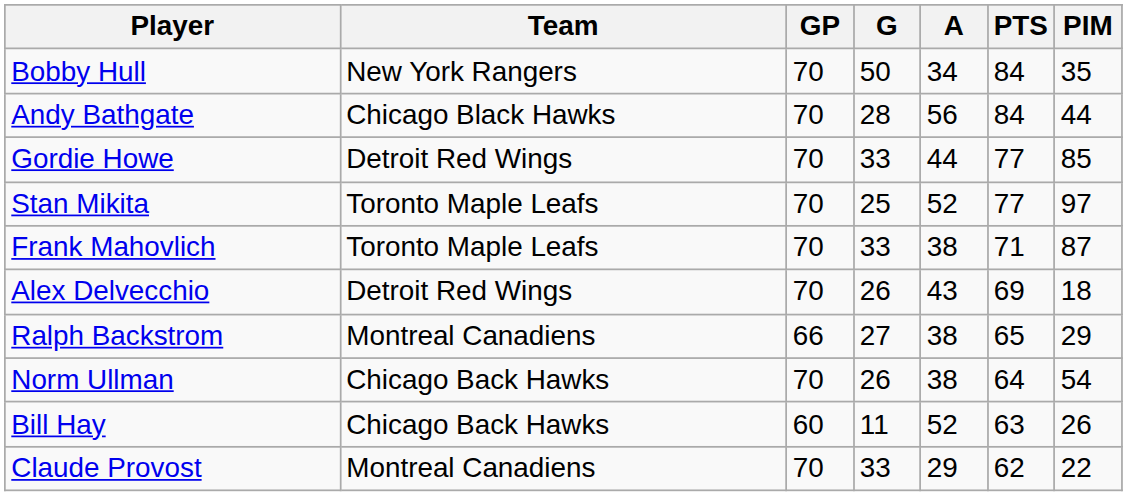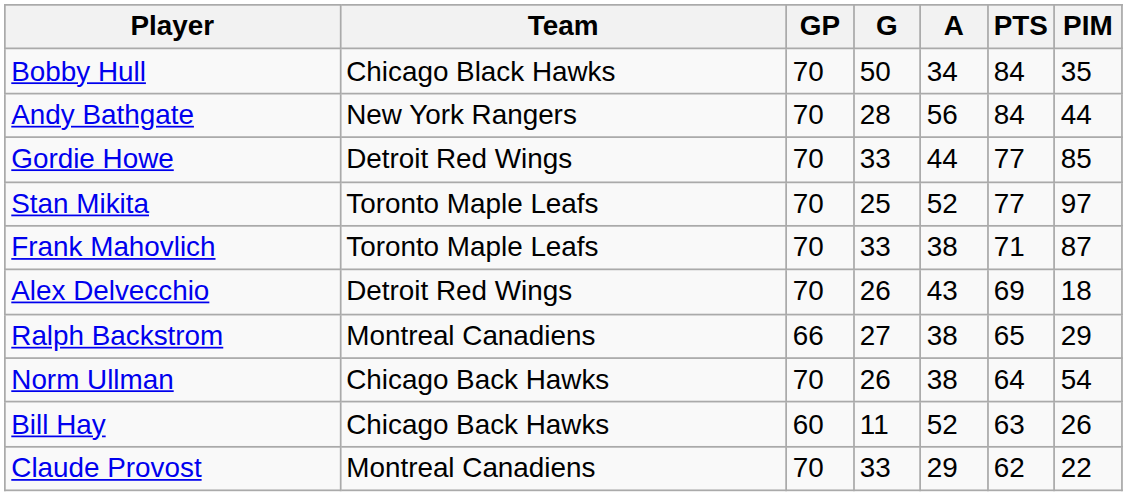Bobby Hull | Team: New York Rangers -> Chicago Black Hawks
Andy Bathgate | Team: Chicago Black Hawks -> New York Rangers
